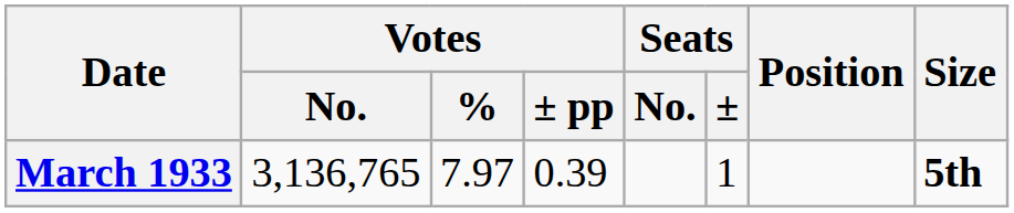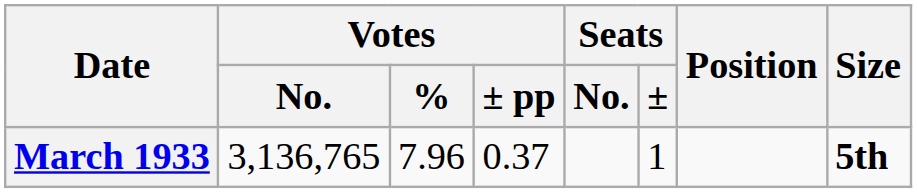March 1933 | Votes / %: 7.97 -> 7.96
March 1933 | Votes / ± pp: 0.39 -> 0.37
